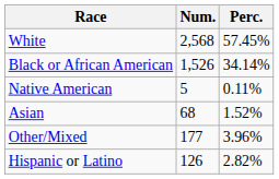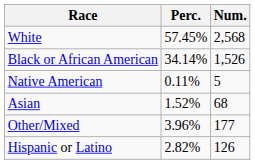columns swapped: Num. <-> Perc.
